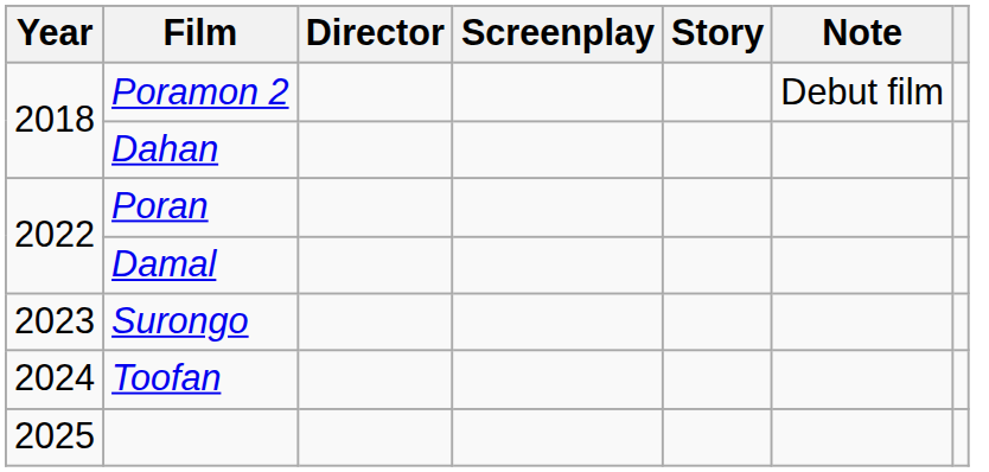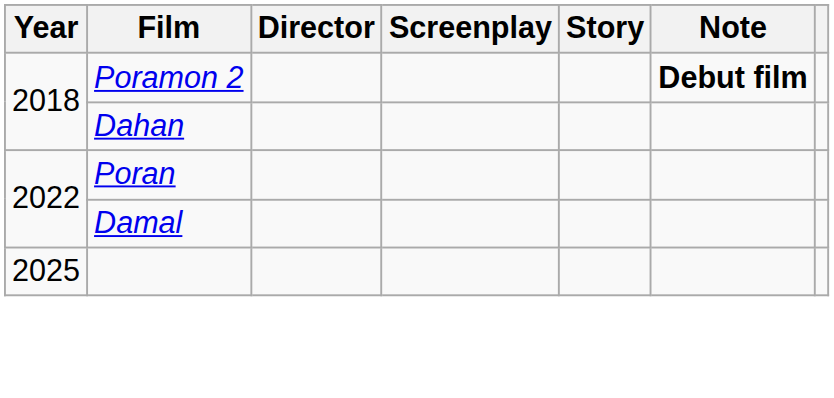Poramon 2 | Note: normal -> bold
- row: 2023 | Surongo
- row: 2024 | Toofan
